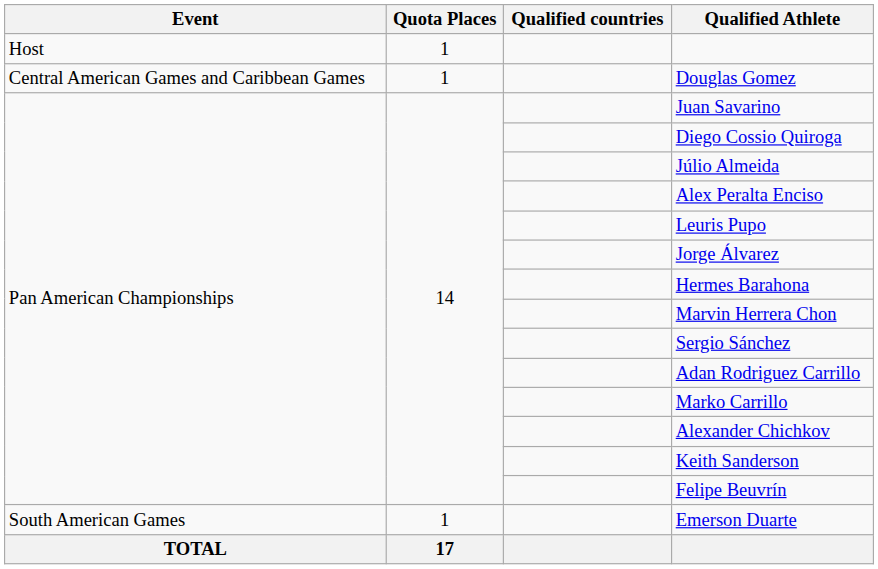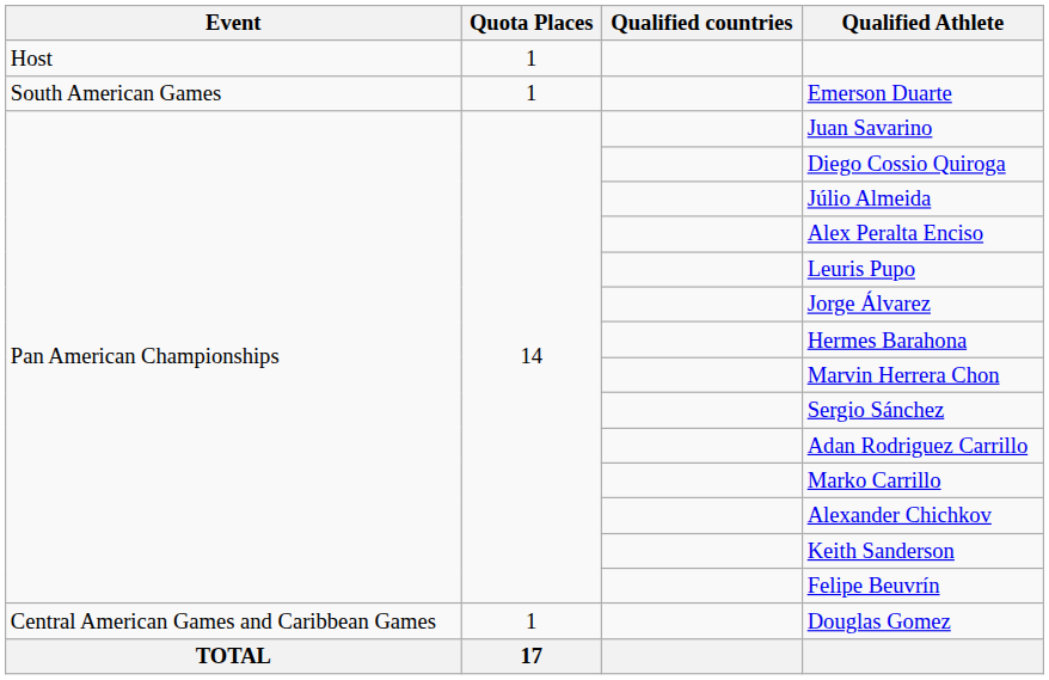rows swapped: Emerson Duarte <-> Douglas Gomez
